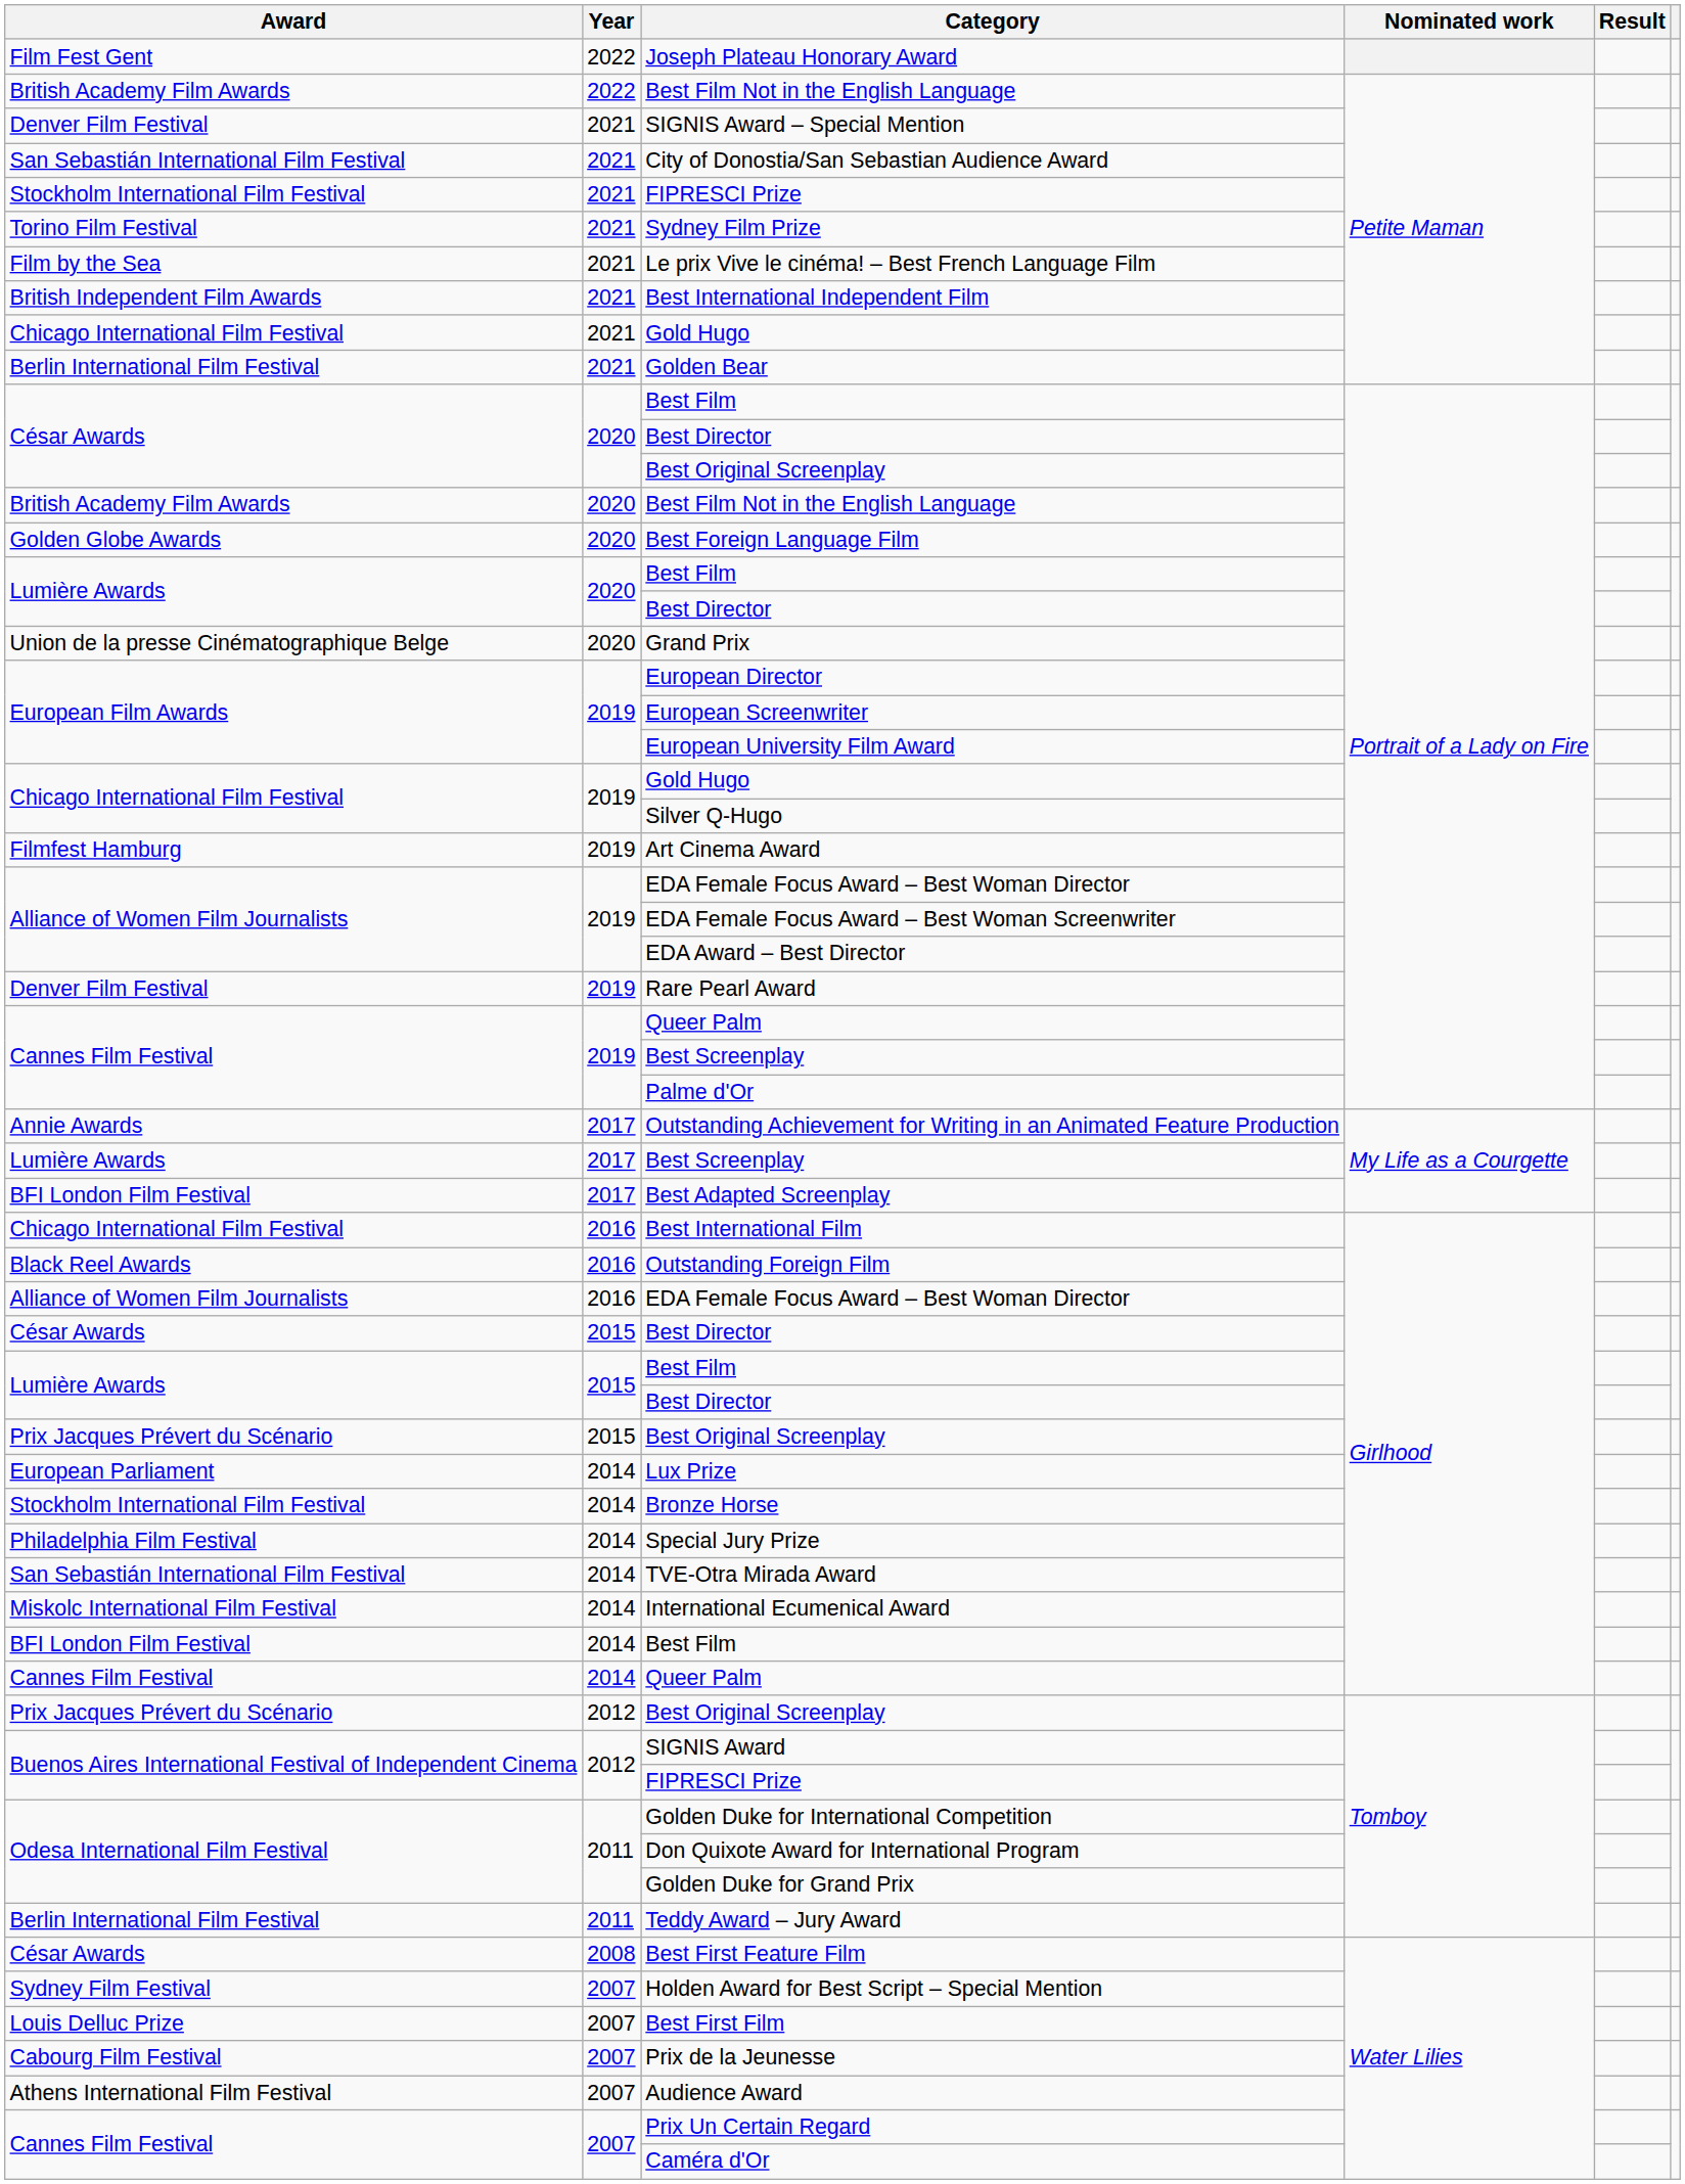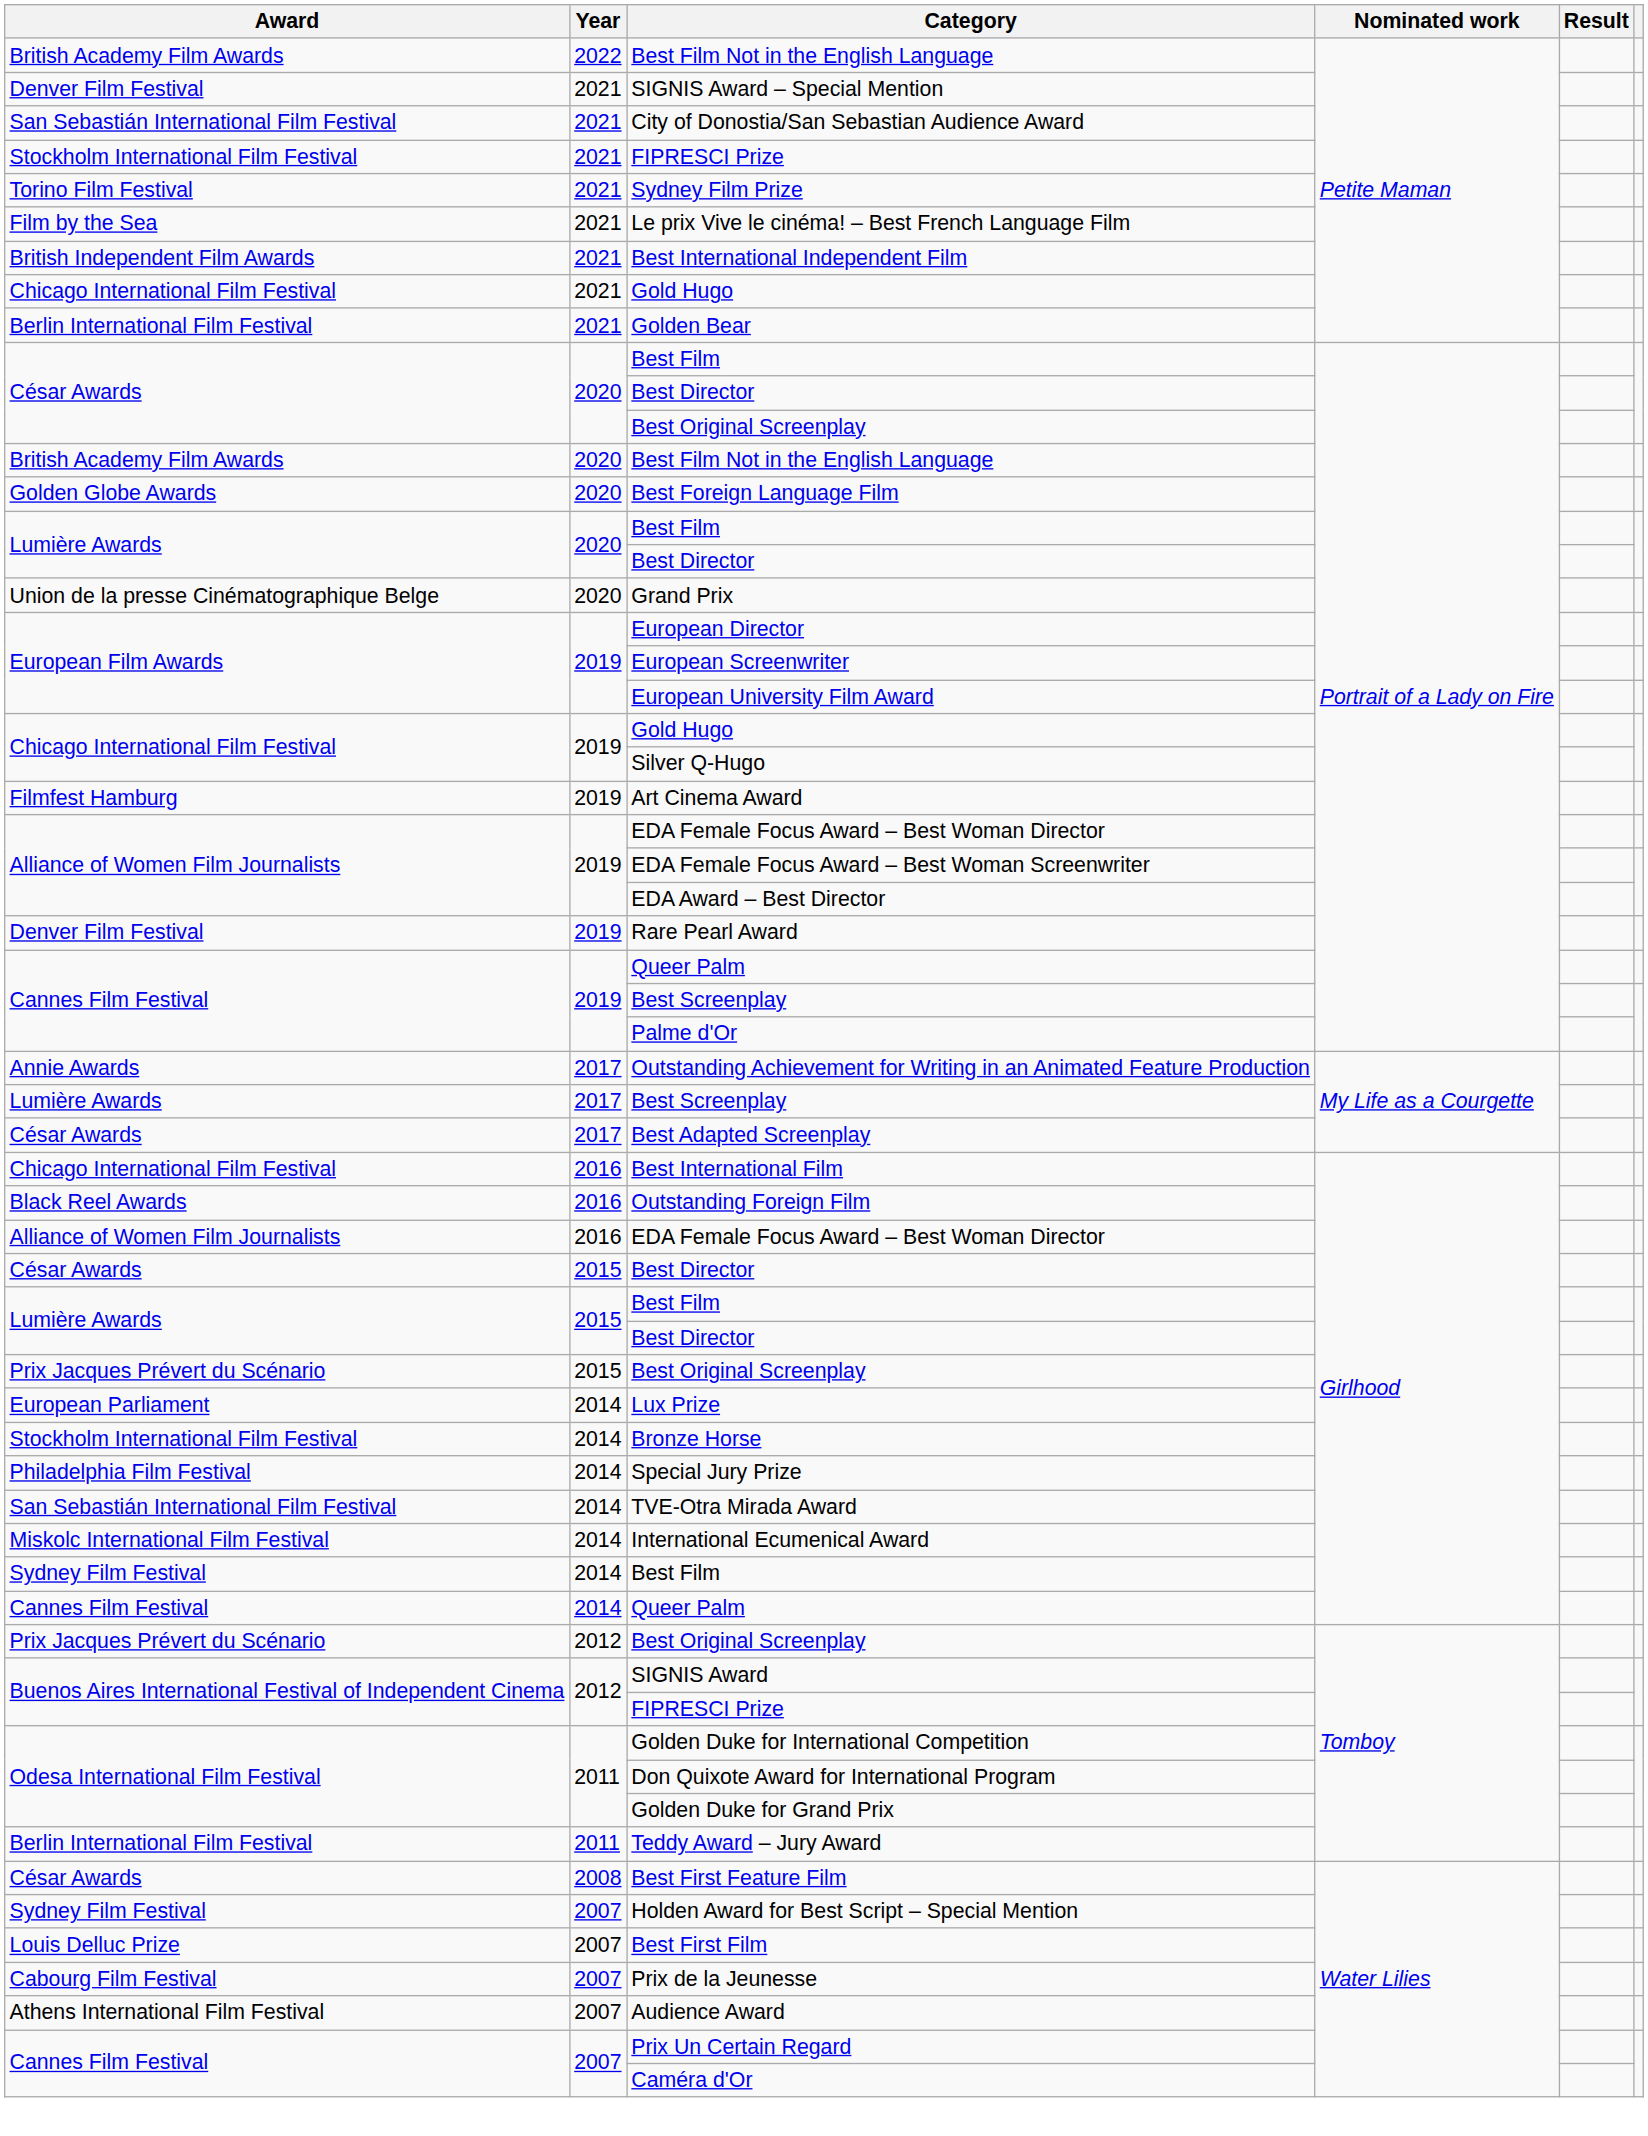- row: Film Fest Gent | 2022 | Joseph Plateau Honorary Award
Best Adapted Screenplay | Award: BFI London Film Festival -> César Awards
2014 / Best Film | Award: BFI London Film Festival -> Sydney Film Festival
